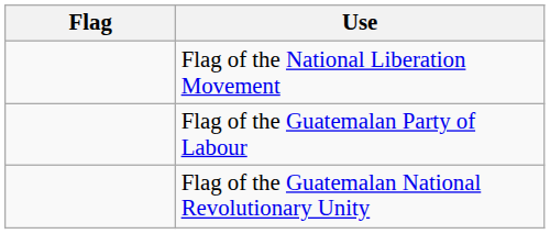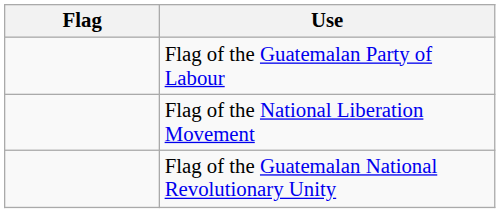rows swapped: Flag of the National Liberation Movement <-> Flag of the Guatemalan Party of Labour
